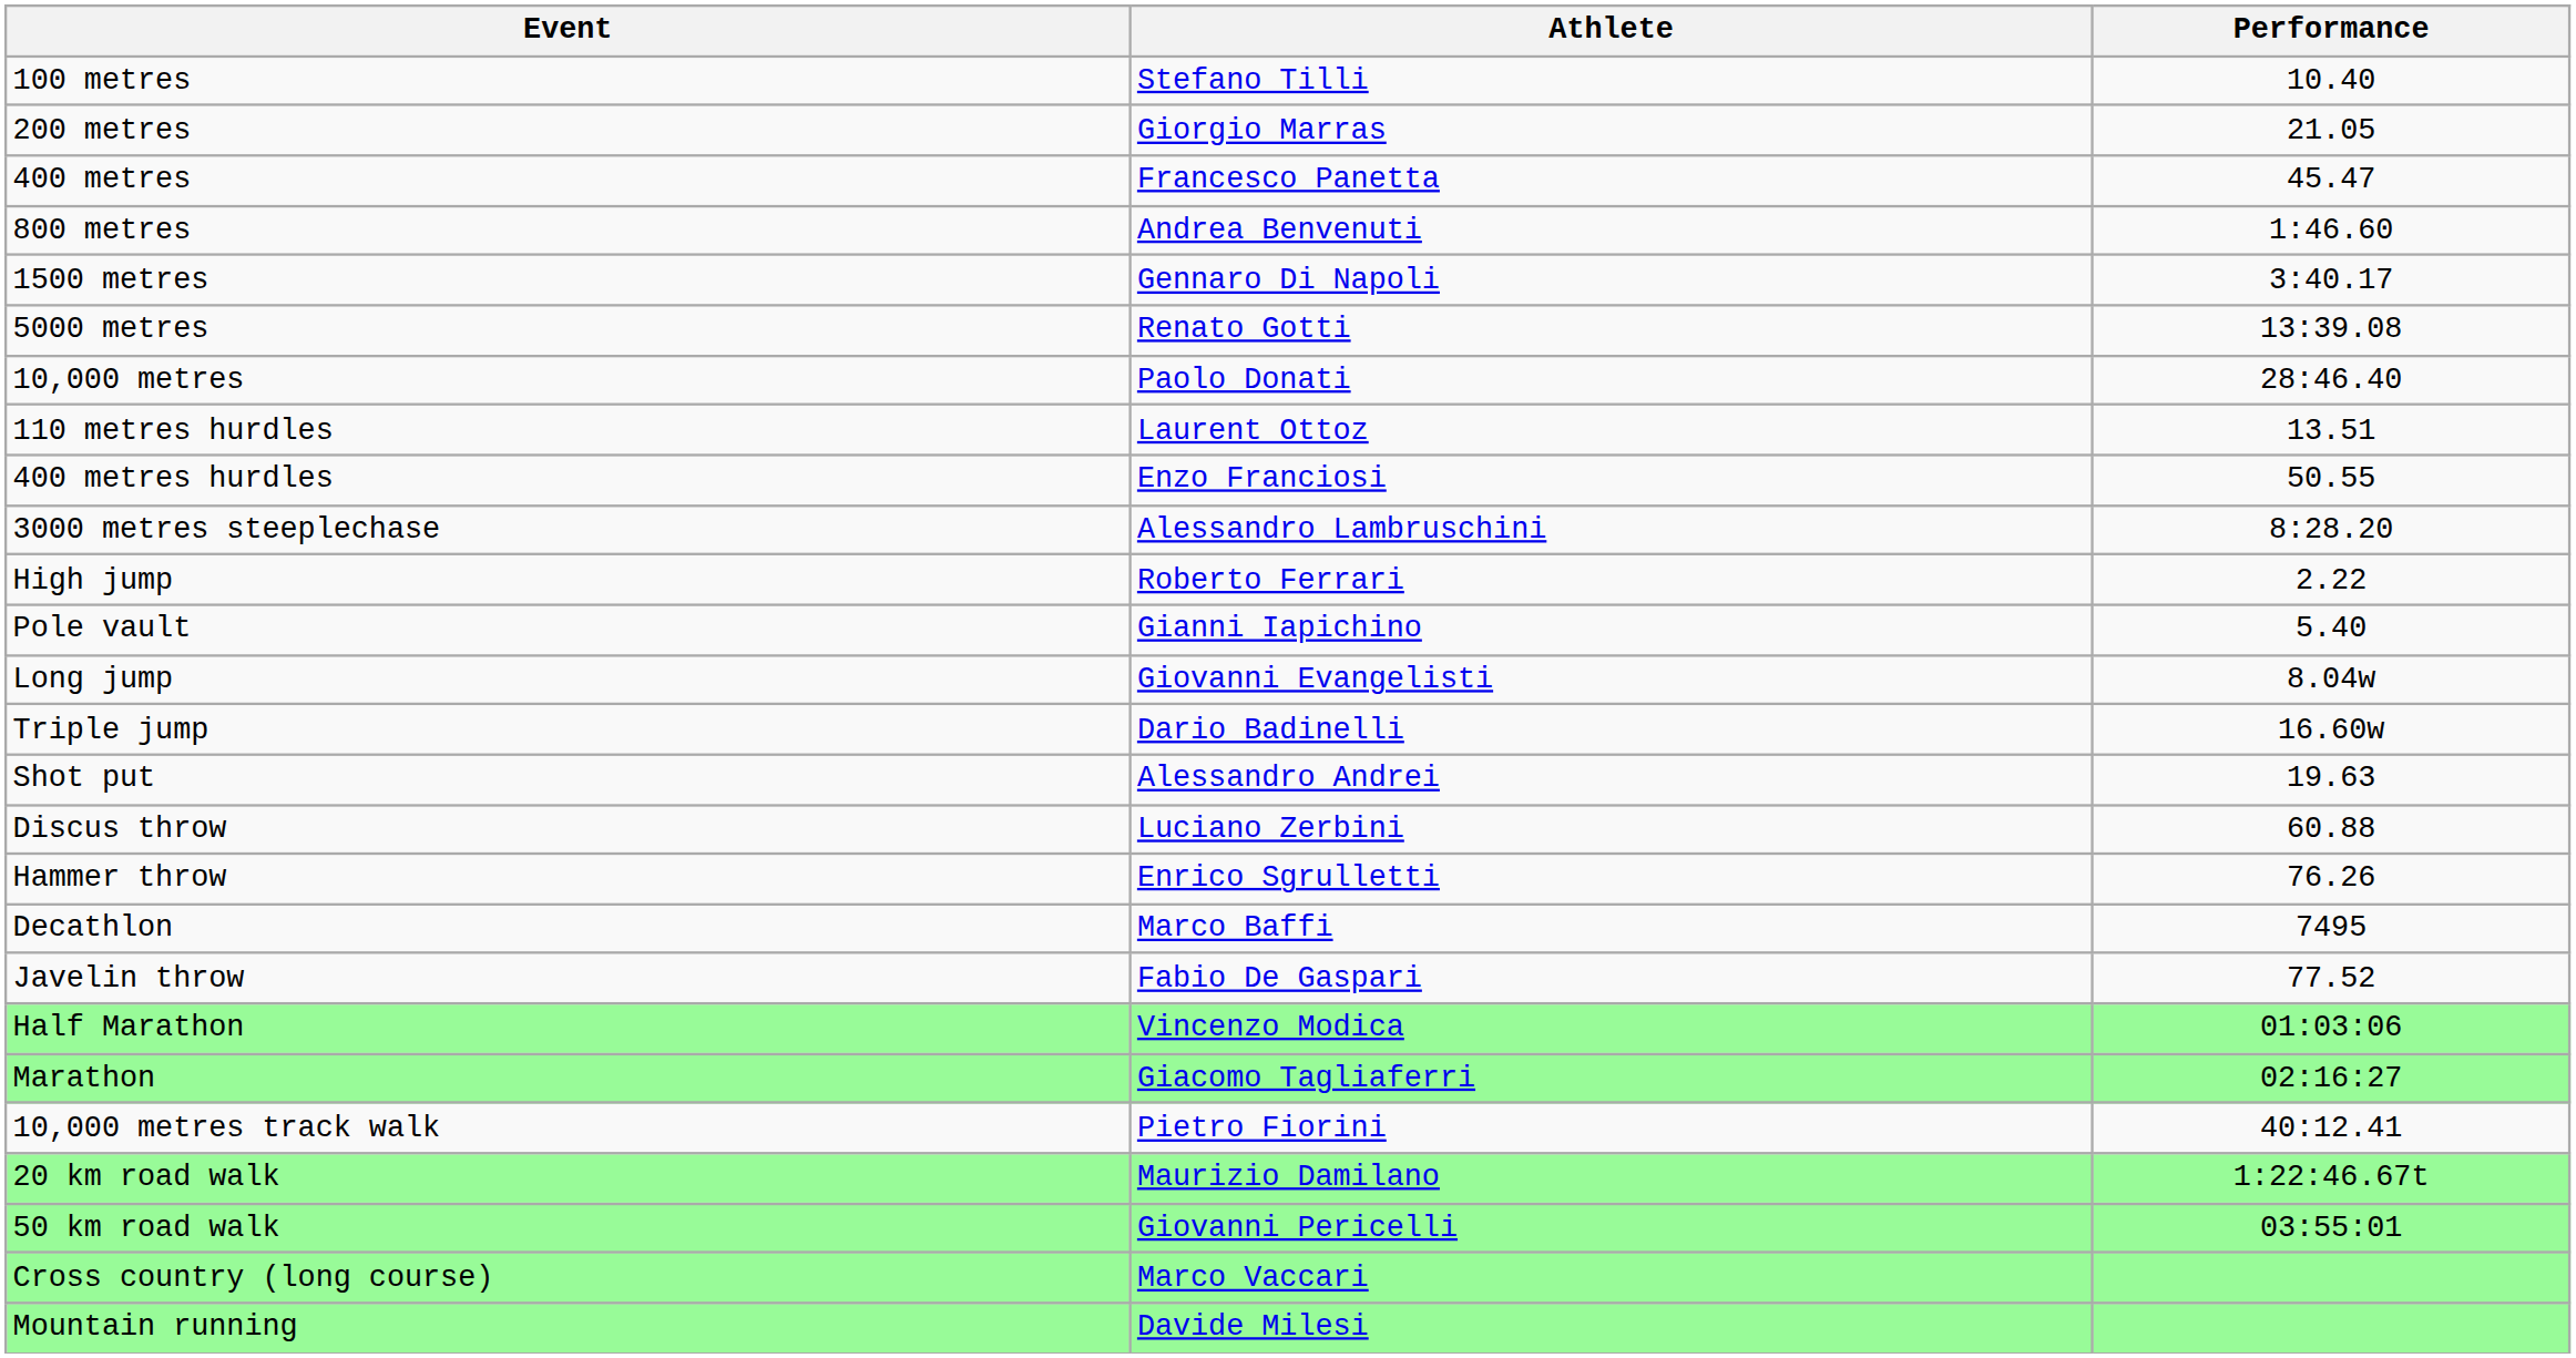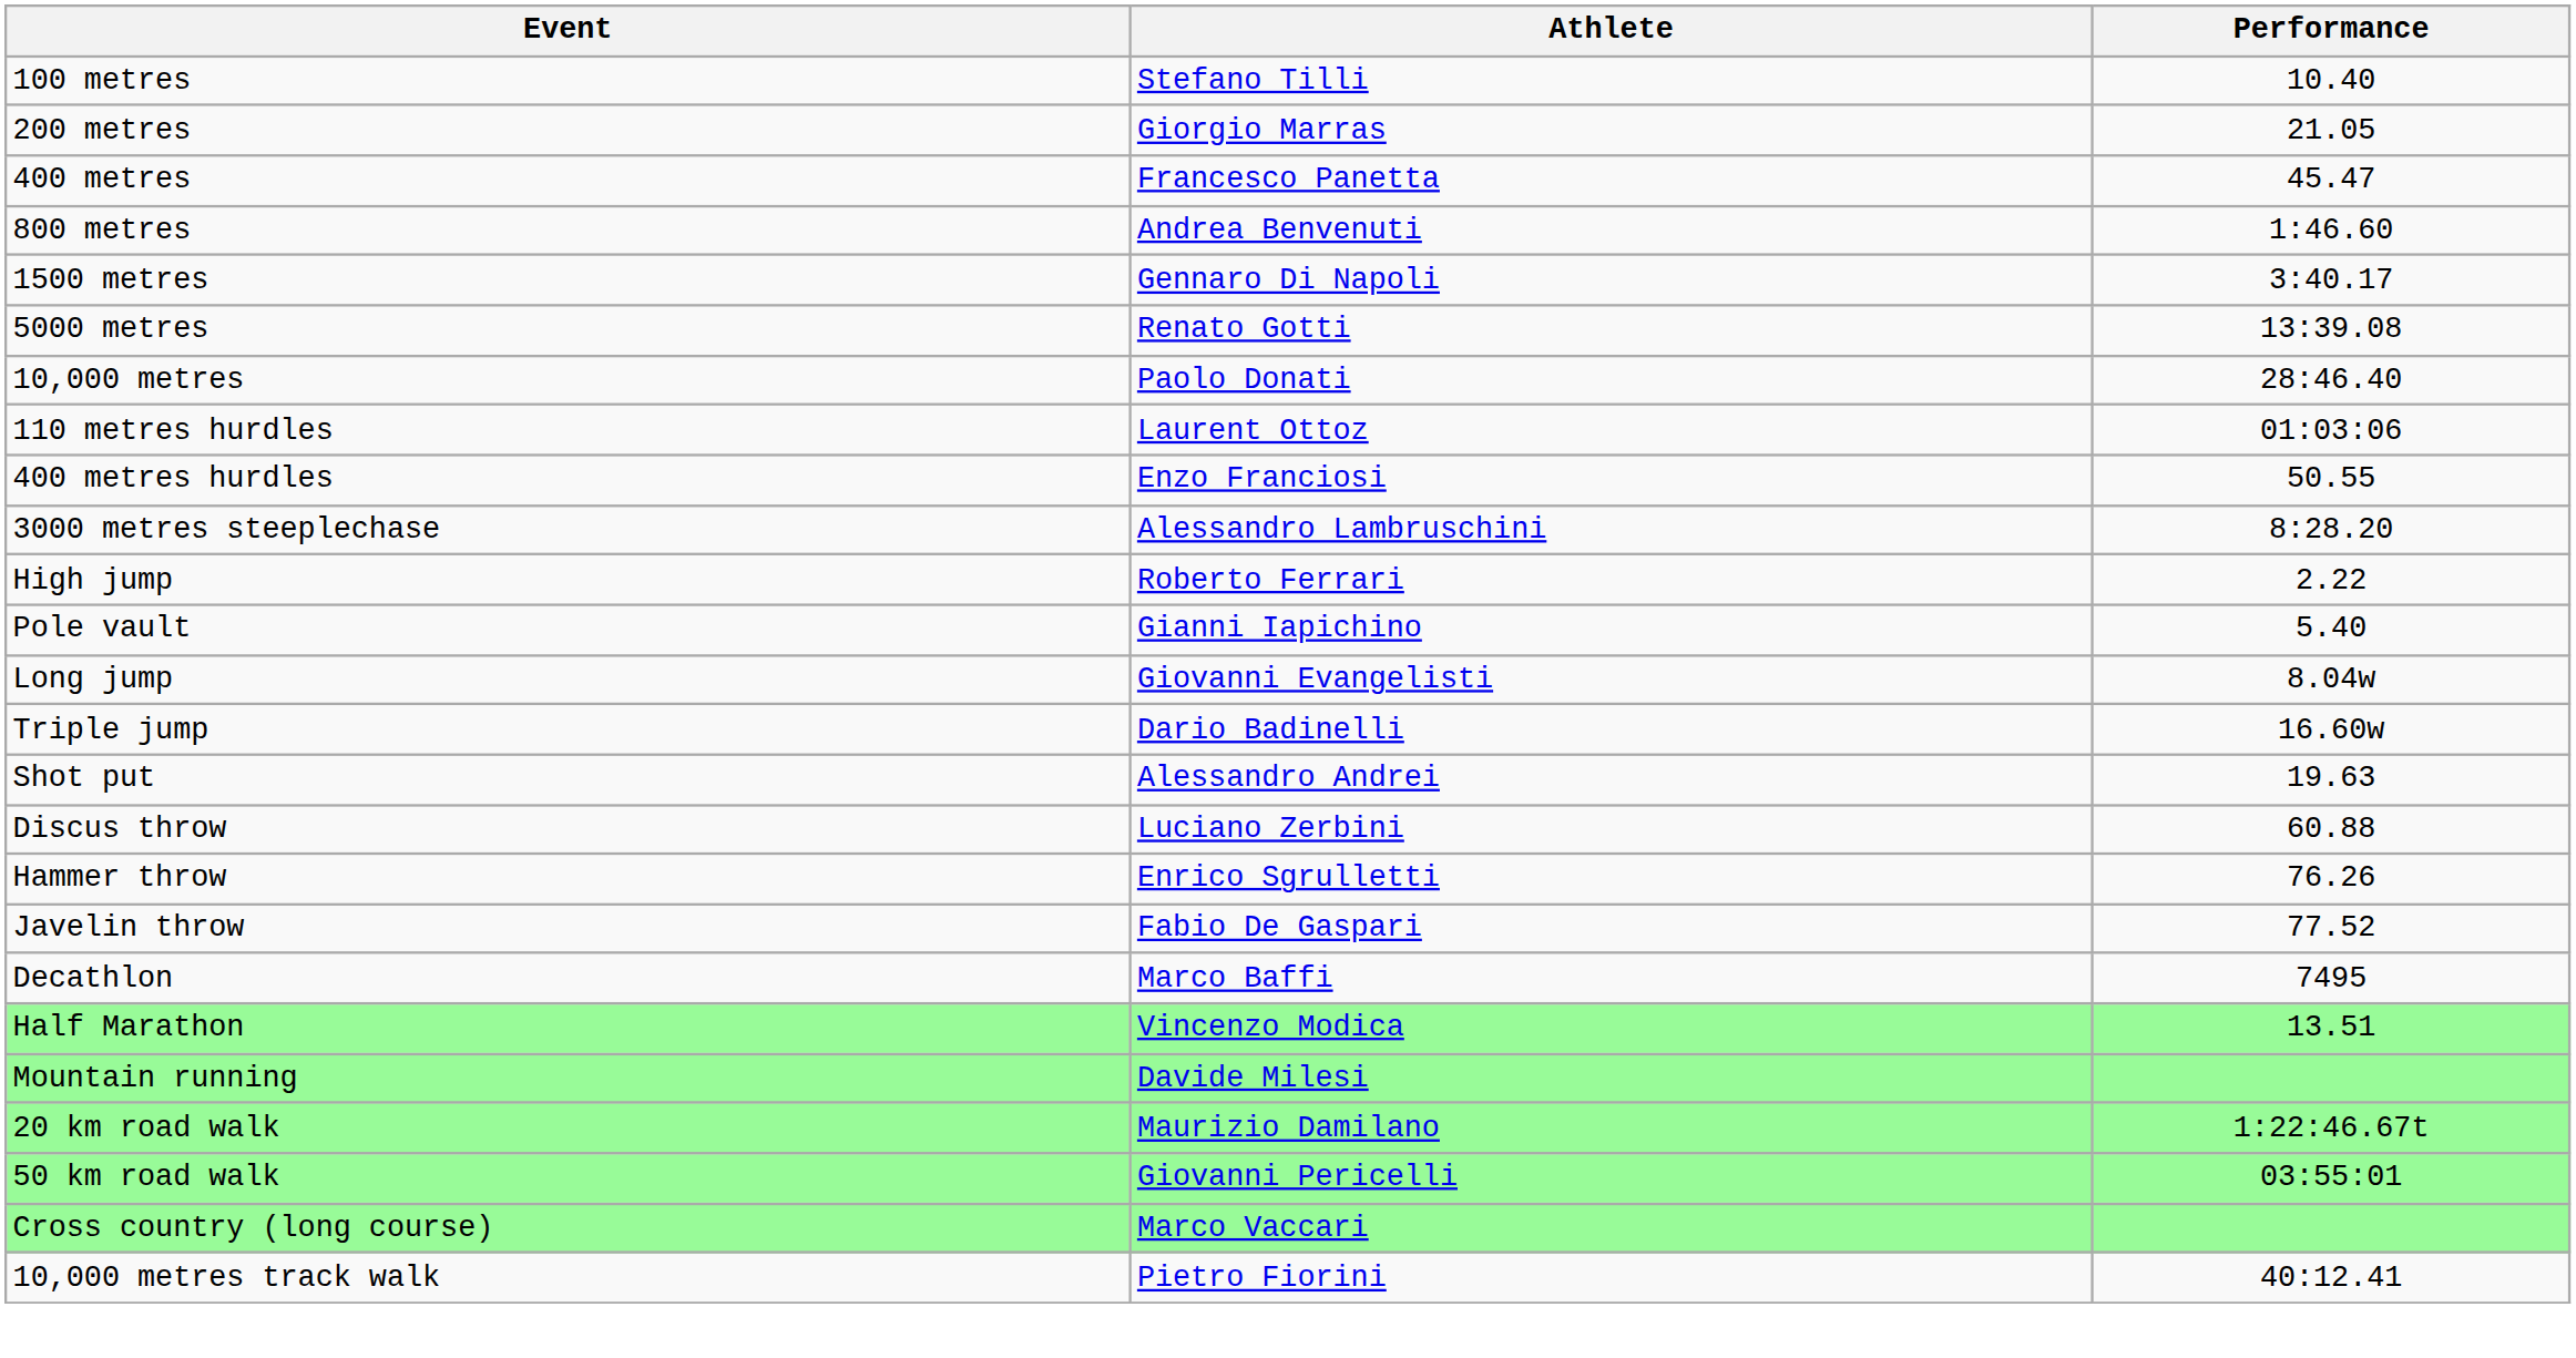110 metres hurdles | Performance: 13.51 -> 01:03:06
rows swapped: Javelin throw <-> Decathlon
Half Marathon | Performance: 01:03:06 -> 13.51
- row: Marathon | Giacomo Tagliaferri | 02:16:27
rows swapped: 10,000 metres track walk <-> Mountain running
